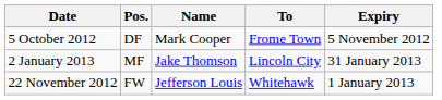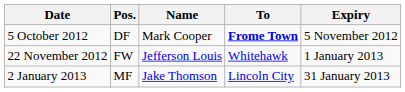5 October 2012 | To: normal -> bold
rows swapped: 22 November 2012 <-> 2 January 2013
